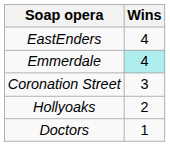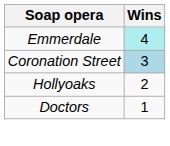- row: EastEnders | 4
Coronation Street | Wins: no background -> lightblue background
